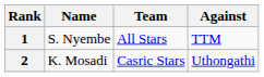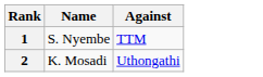- column: Team | All Stars | Casric Stars
